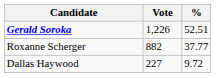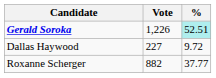Gerald Soroka | %: no background -> paleturquoise background
rows swapped: Roxanne Scherger <-> Dallas Haywood
